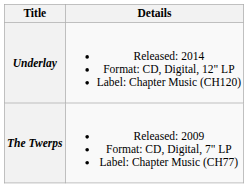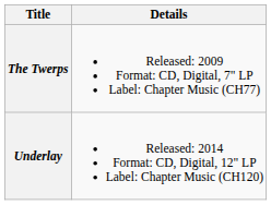rows swapped: The Twerps <-> Underlay
